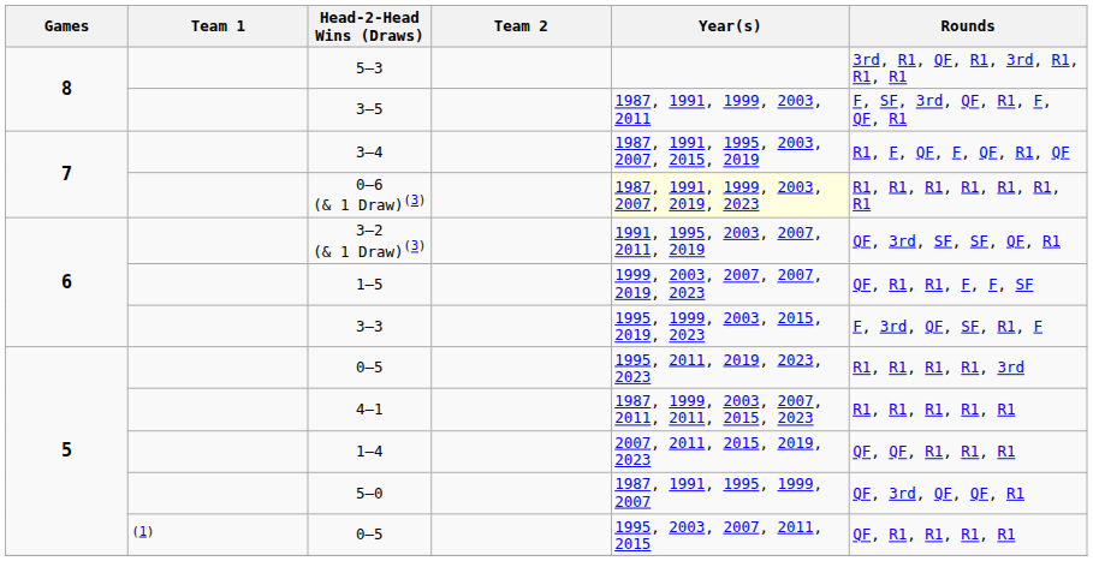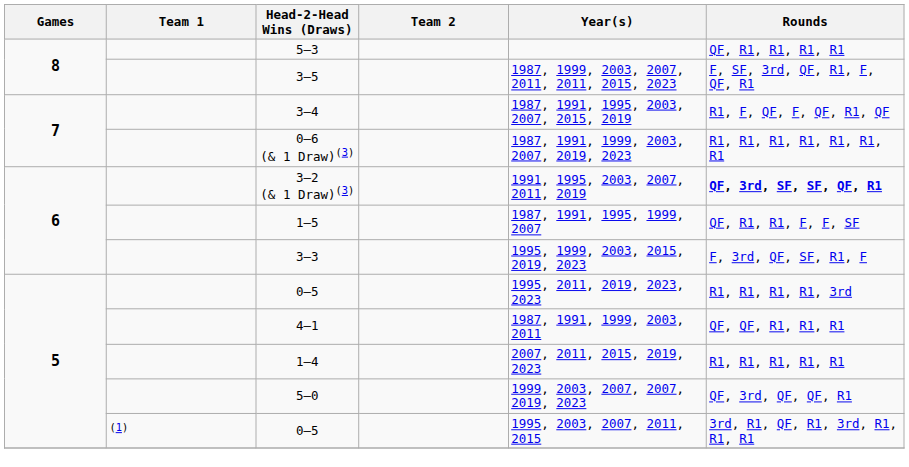5–3 | Rounds: 3rd, R1, QF, R1, 3rd, R1, R1, R1 -> QF, R1, R1, R1, R1
3–5 | Year(s): 1987, 1991, 1999, 2003, 2011 -> 1987, 1999, 2003, 2007, 2011, 2011, 2015, 2023
0–6 (& 1 Draw)(3) | Year(s): lightyellow background -> no background
3–2 (& 1 Draw)(3) | Rounds: normal -> bold
1–5 | Year(s): 1999, 2003, 2007, 2007, 2019, 2023 -> 1987, 1991, 1995, 1999, 2007
4–1 | Year(s): 1987, 1999, 2003, 2007, 2011, 2011, 2015, 2023 -> 1987, 1991, 1999, 2003, 2011
4–1 | Rounds: R1, R1, R1, R1, R1 -> QF, QF, R1, R1, R1
1–4 | Rounds: QF, QF, R1, R1, R1 -> R1, R1, R1, R1, R1
5–0 | Year(s): 1987, 1991, 1995, 1999, 2007 -> 1999, 2003, 2007, 2007, 2019, 2023
(1) / 0–5 | Rounds: QF, R1, R1, R1, R1 -> 3rd, R1, QF, R1, 3rd, R1, R1, R1
